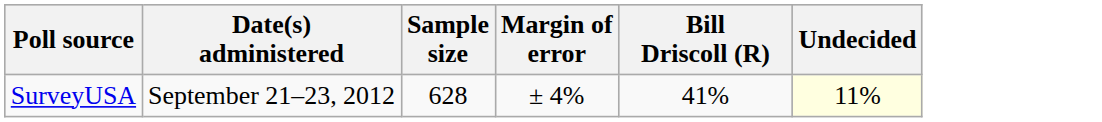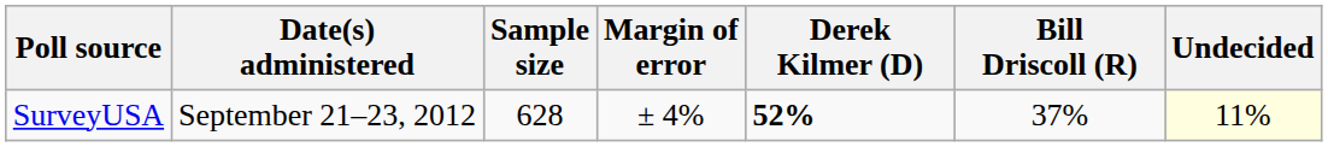+ column: Derek Kilmer (D) | 52%
SurveyUSA | Bill Driscoll (R): 41% -> 37%
